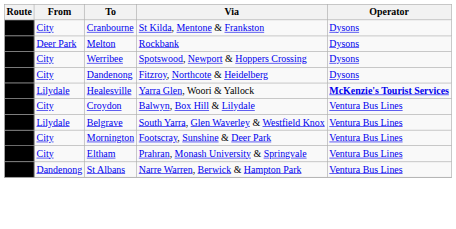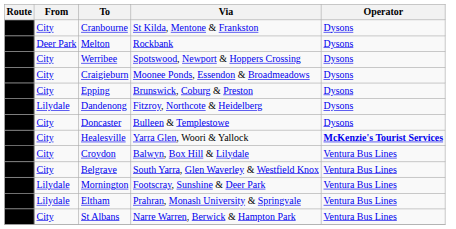+ row: 954 | City | Craigieburn | Moonee Ponds, Essendon & Broadmeadows | Dysons
+ row: 956 | City | Epping | Brunswick, Coburg & Preston | Dysons
958 | From: City -> Lilydale
+ row: 961 | City | Doncaster | Bulleen & Templestowe | Dysons
965 | From: Lilydale -> City
968 | From: Lilydale -> City
970 | From: City -> Lilydale
980 | From: City -> Lilydale
981 | From: Dandenong -> City
